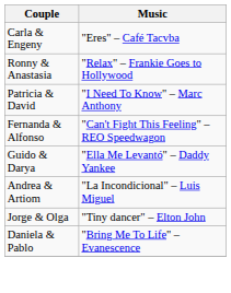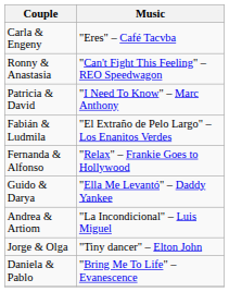Ronny & Anastasia | Music: "Relax" – Frankie Goes to Hollywood -> "Can't Fight This Feeling" – REO Speedwagon
+ row: Fabián & Ludmila | "El Extraño de Pelo Largo" – Los Enanitos Verdes
Fernanda & Alfonso | Music: "Can't Fight This Feeling" – REO Speedwagon -> "Relax" – Frankie Goes to Hollywood
